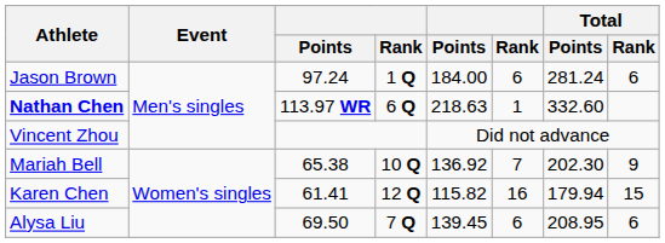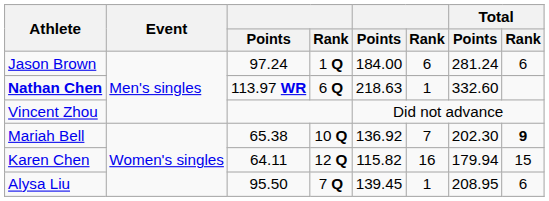Mariah Bell | Total / Rank: normal -> bold
Karen Chen | column 3: 61.41 -> 64.11
Alysa Liu | column 3: 69.50 -> 95.50
Alysa Liu | column 6: 6 -> 1
